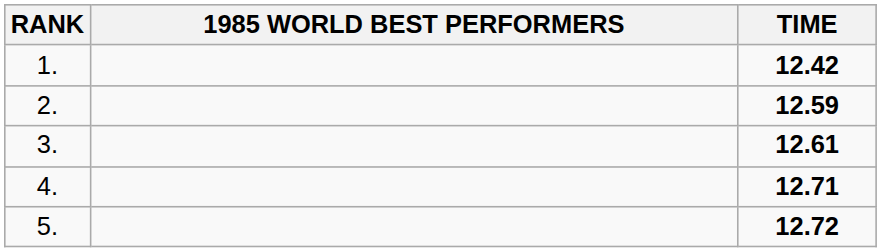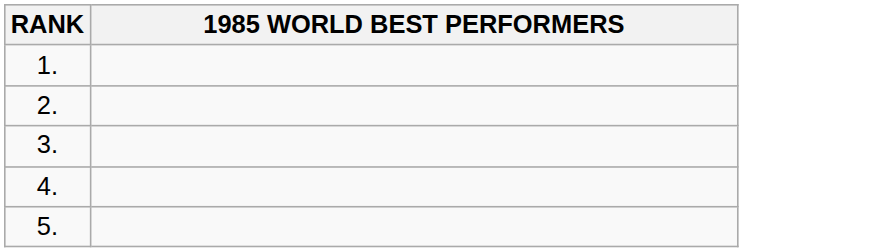- column: TIME | 12.42 | 12.59 | 12.61 | 12.71 | 12.72
